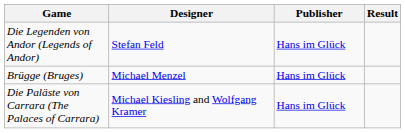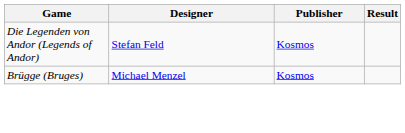Die Legenden von Andor (Legends of Andor) | Publisher: Hans im Glück -> Kosmos
Brügge (Bruges) | Publisher: Hans im Glück -> Kosmos
- row: Die Paläste von Carrara (The Palaces of Carrara) | Michael Kiesling and Wolfgang Kramer | Hans im Glück
